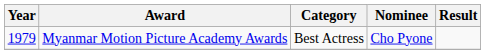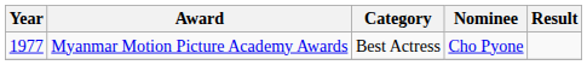Myanmar Motion Picture Academy Awards | Year: 1979 -> 1977
